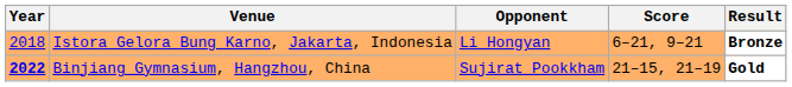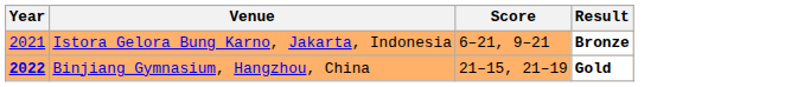- column: Opponent | Li Hongyan | Sujirat Pookkham
Istora Gelora Bung Karno, Jakarta, Indonesia | Year: 2018 -> 2021
